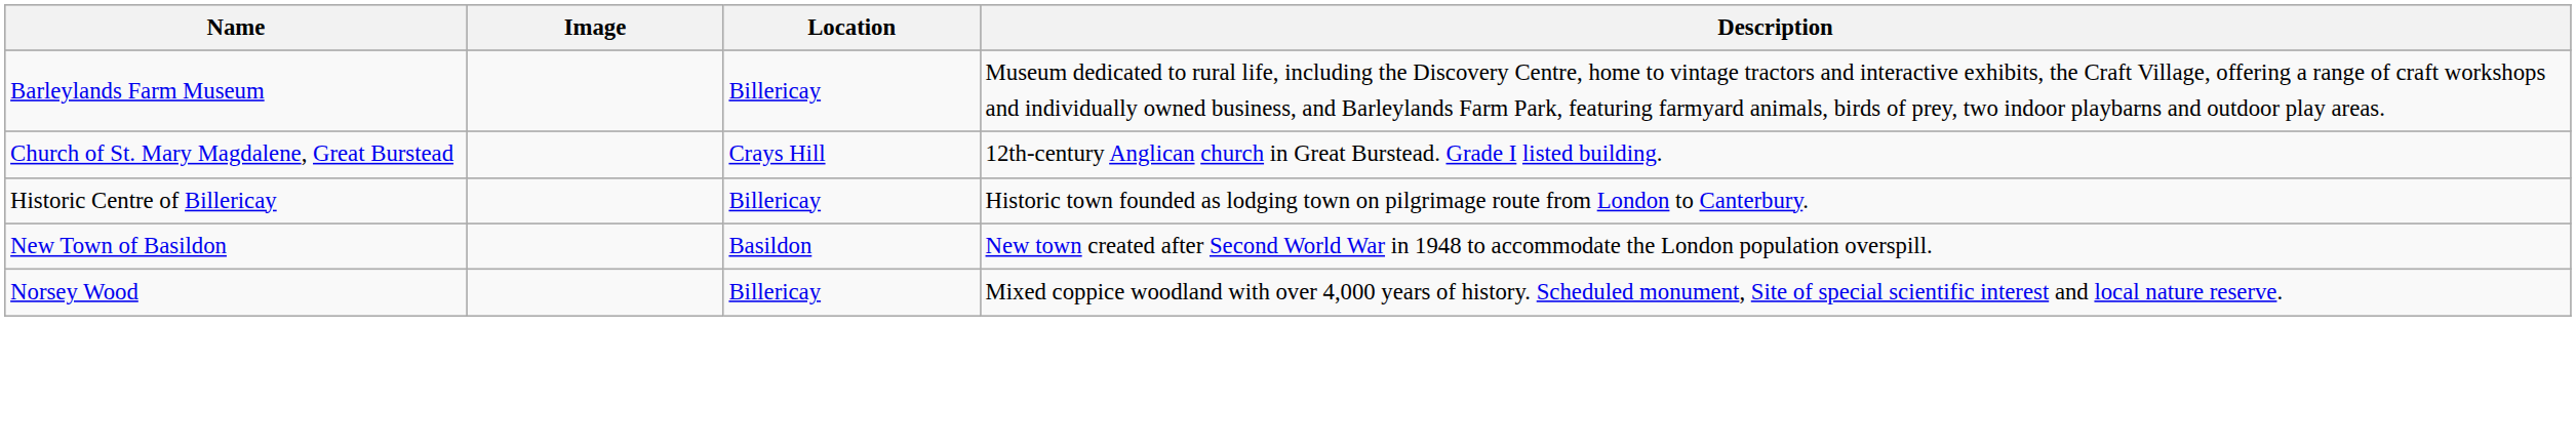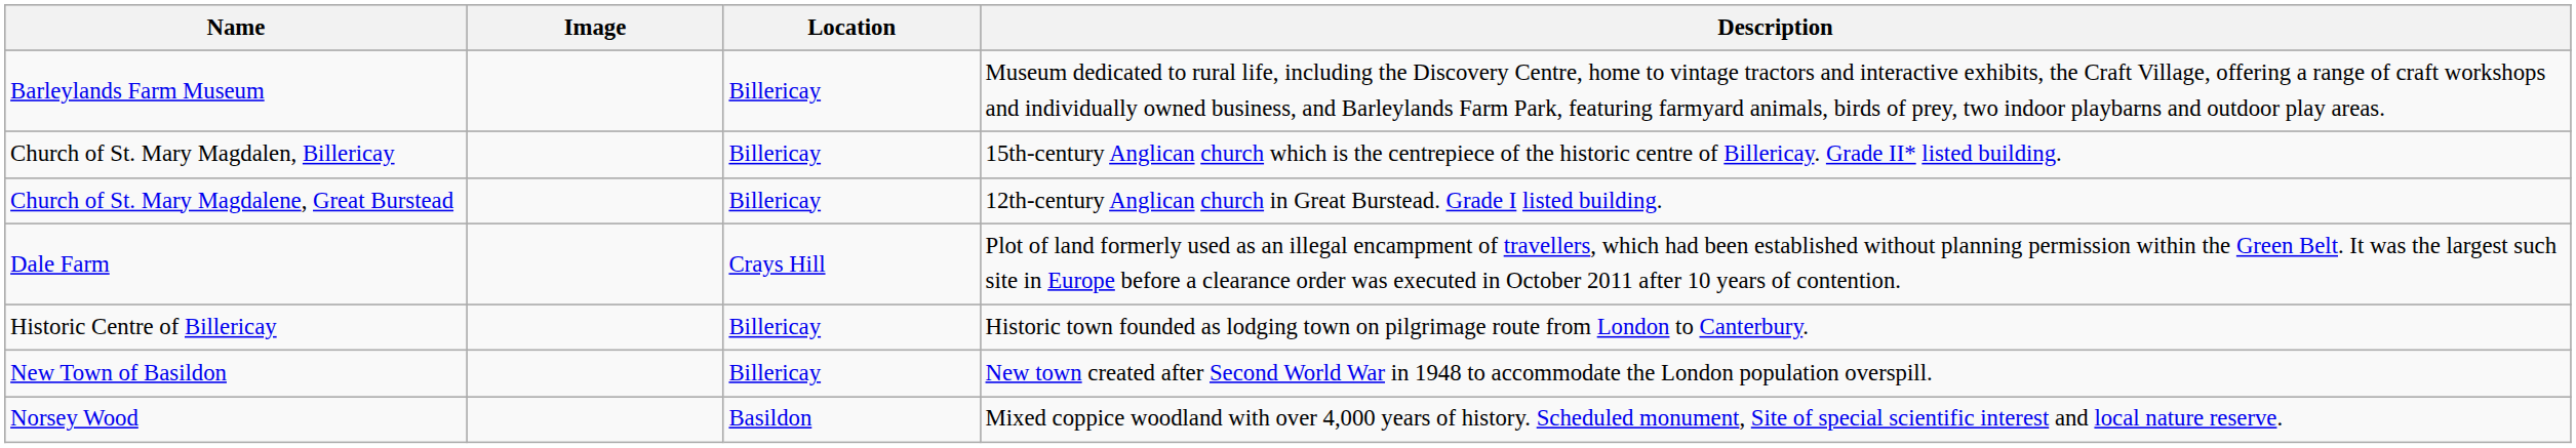+ row: Church of St. Mary Magdalen, Billericay | Billericay | 15th-century Anglican church which is the centrepiece of the historic centre of Billericay. Grade II* listed building.
Church of St. Mary Magdalene, Great Burstead | Location: Crays Hill -> Billericay
+ row: Dale Farm | Crays Hill | Plot of land formerly used as an illegal encampment of travellers, which had been established without planning permission within the Green Belt. It was the largest such site in Europe before a clearance order was executed in October 2011 after 10 years of contention.
New Town of Basildon | Location: Basildon -> Billericay
Norsey Wood | Location: Billericay -> Basildon
